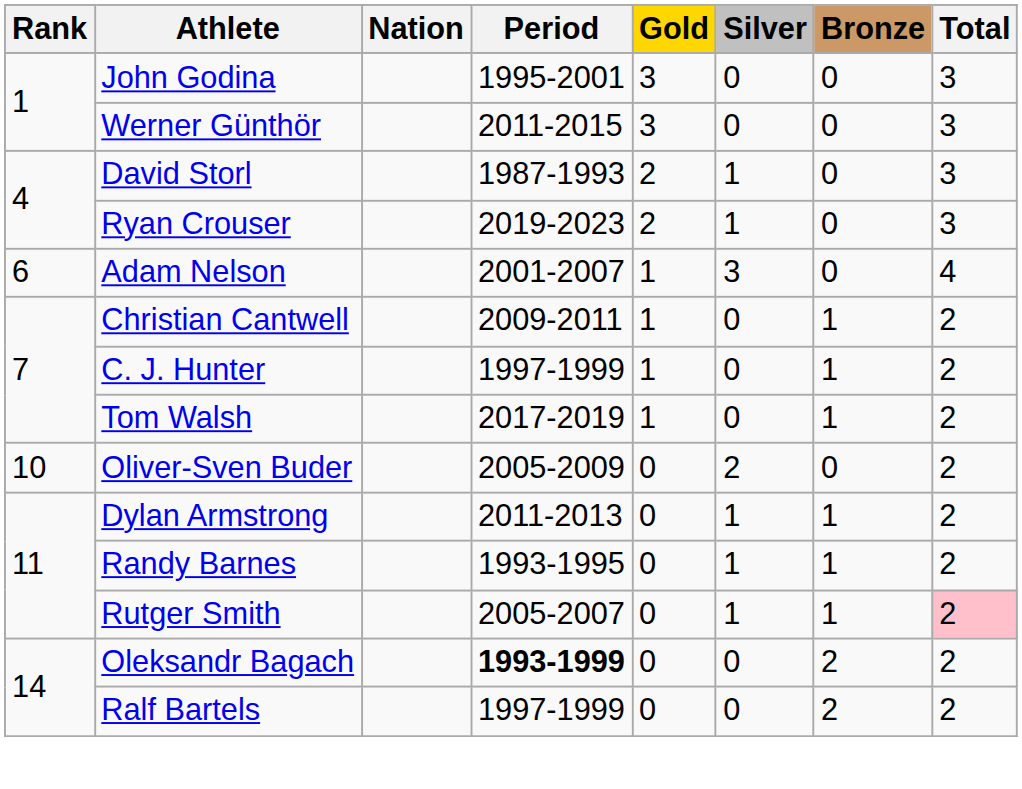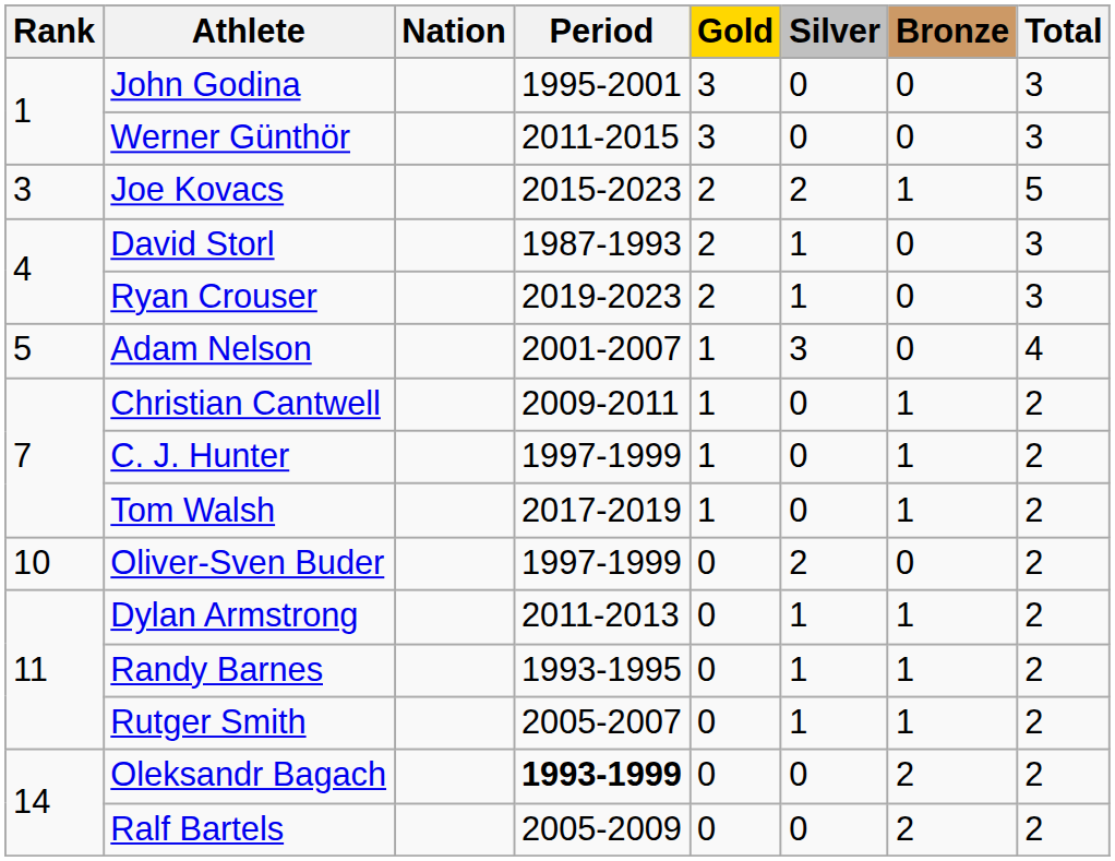+ row: 3 | Joe Kovacs | 2015-2023 | 2 | 2 | 1 | 5
Adam Nelson | Rank: 6 -> 5
Oliver-Sven Buder | Period: 2005-2009 -> 1997-1999
Rutger Smith | Total: pink background -> no background
Ralf Bartels | Period: 1997-1999 -> 2005-2009
